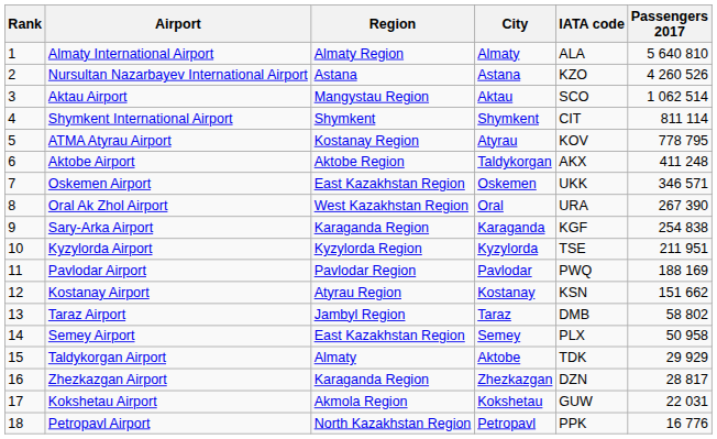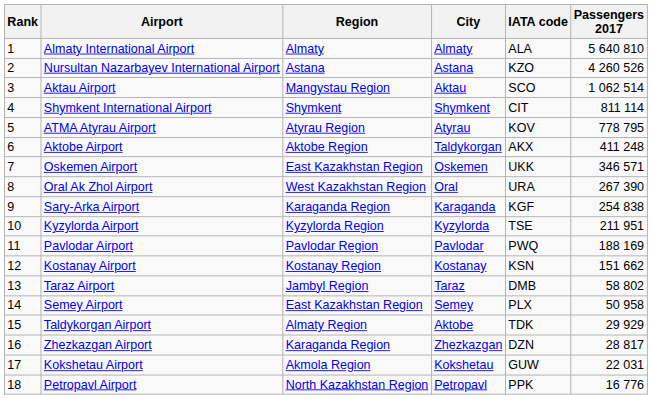Almaty International Airport | Region: Almaty Region -> Almaty
ATMA Atyrau Airport | Region: Kostanay Region -> Atyrau Region
Kostanay Airport | Region: Atyrau Region -> Kostanay Region
Taldykorgan Airport | Region: Almaty -> Almaty Region
